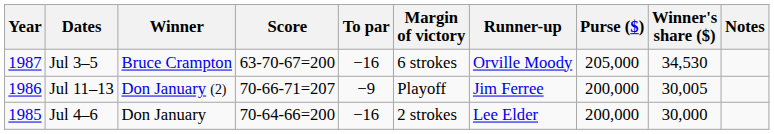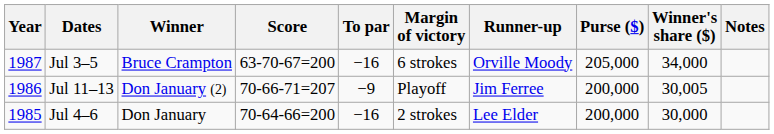Jul 3–5 | Winner's share ($): 34,530 -> 34,000
